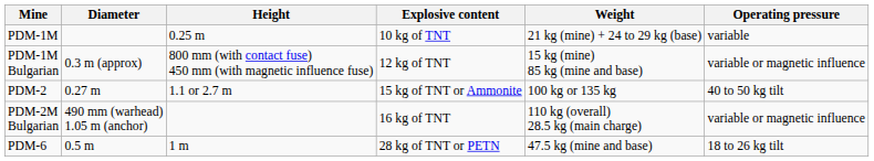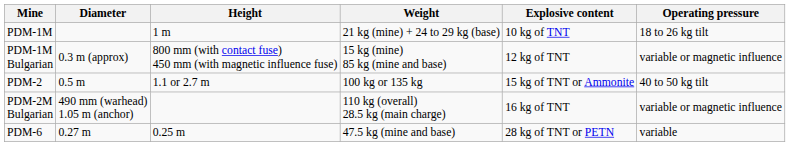columns swapped: Weight <-> Explosive content
PDM-1M | Height: 0.25 m -> 1 m
PDM-1M | Operating pressure: variable -> 18 to 26 kg tilt
PDM-2 | Diameter: 0.27 m -> 0.5 m
PDM-6 | Diameter: 0.5 m -> 0.27 m
PDM-6 | Height: 1 m -> 0.25 m
PDM-6 | Operating pressure: 18 to 26 kg tilt -> variable
